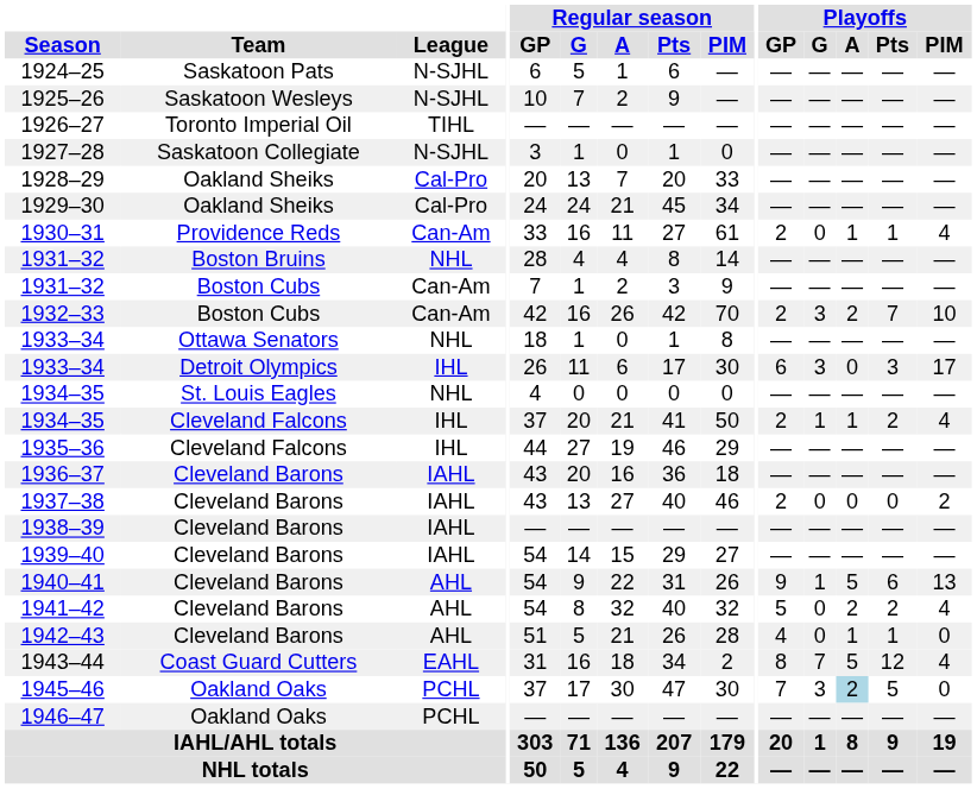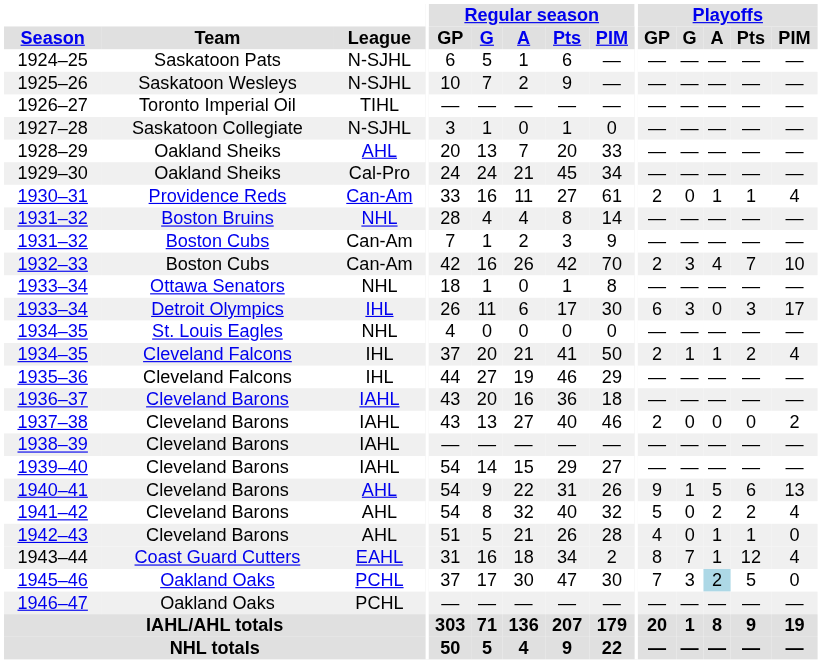1928–29 | League: Cal-Pro -> AHL
1932–33 | Playoffs / A: 2 -> 4
1943–44 | Playoffs / A: 5 -> 1
